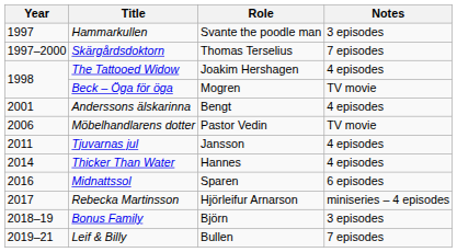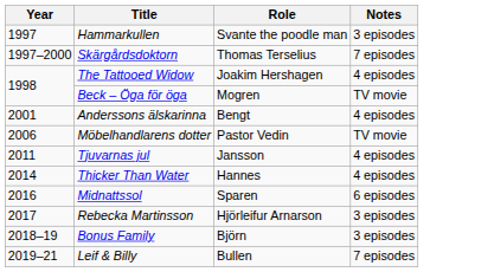Rebecka Martinsson | Notes: miniseries – 4 episodes -> 3 episodes
